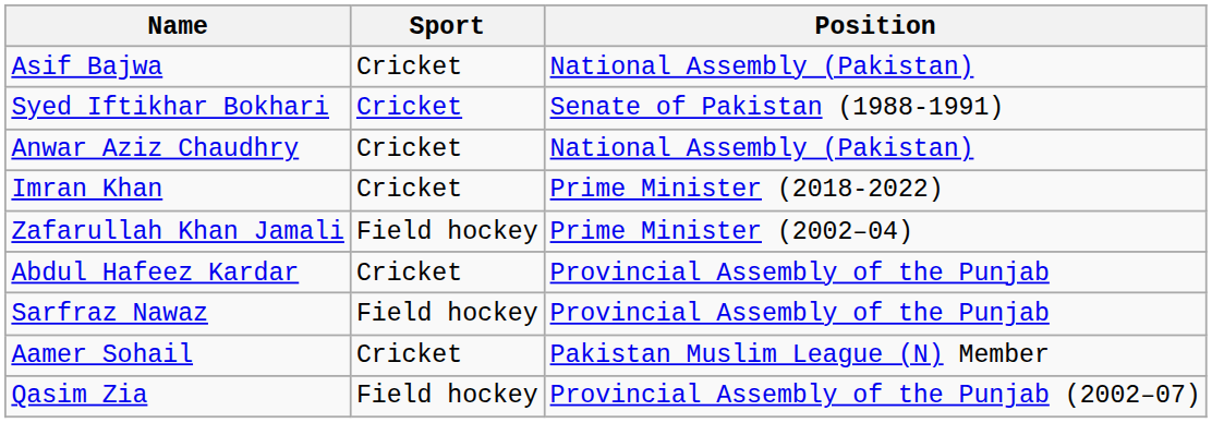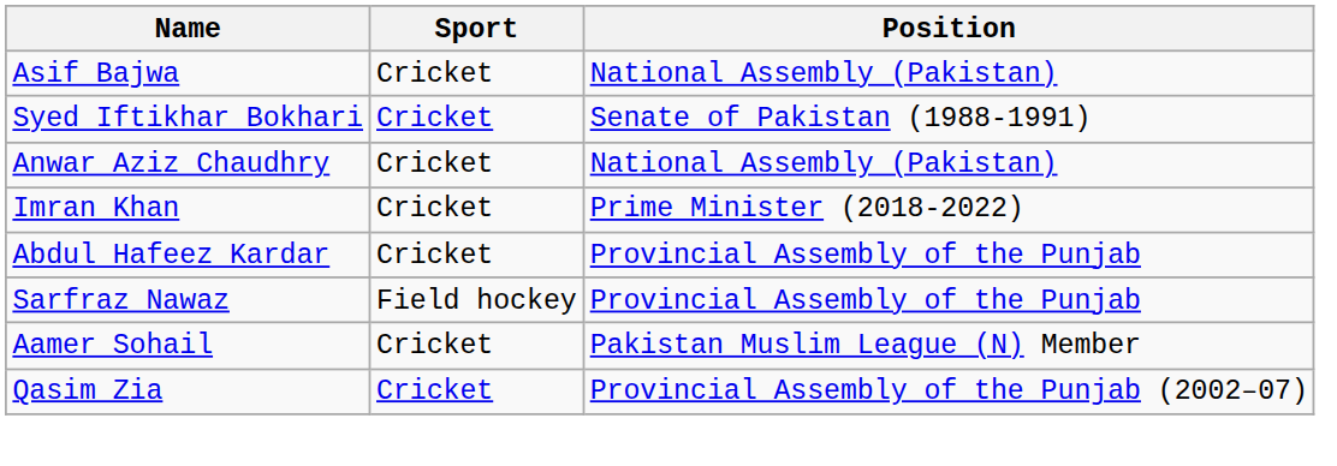- row: Zafarullah Khan Jamali | Field hockey | Prime Minister (2002–04)
Qasim Zia | Sport: Field hockey -> Cricket
